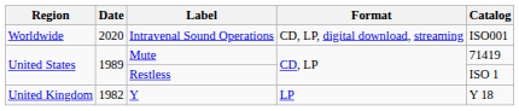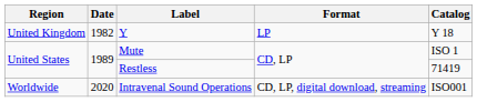rows swapped: Y <-> Intravenal Sound Operations
Mute | Catalog: 71419 -> ISO 1
Restless | Catalog: ISO 1 -> 71419
